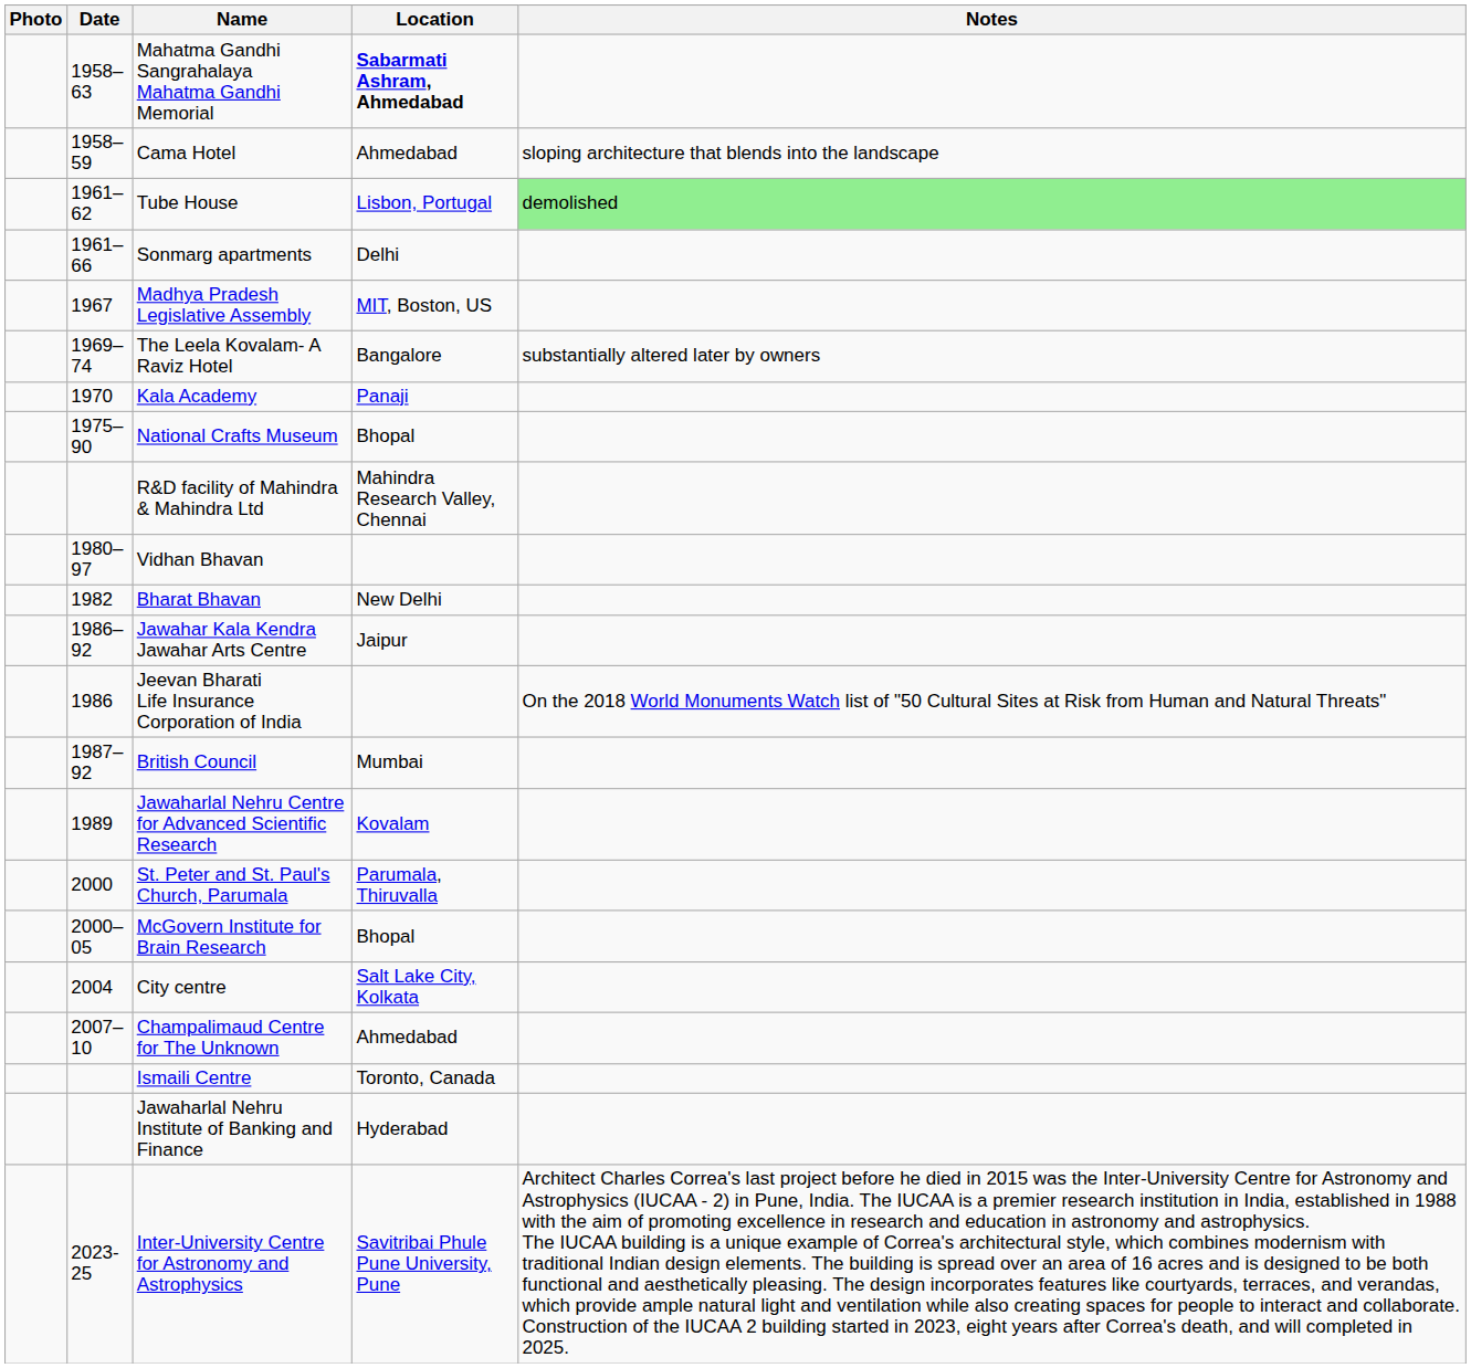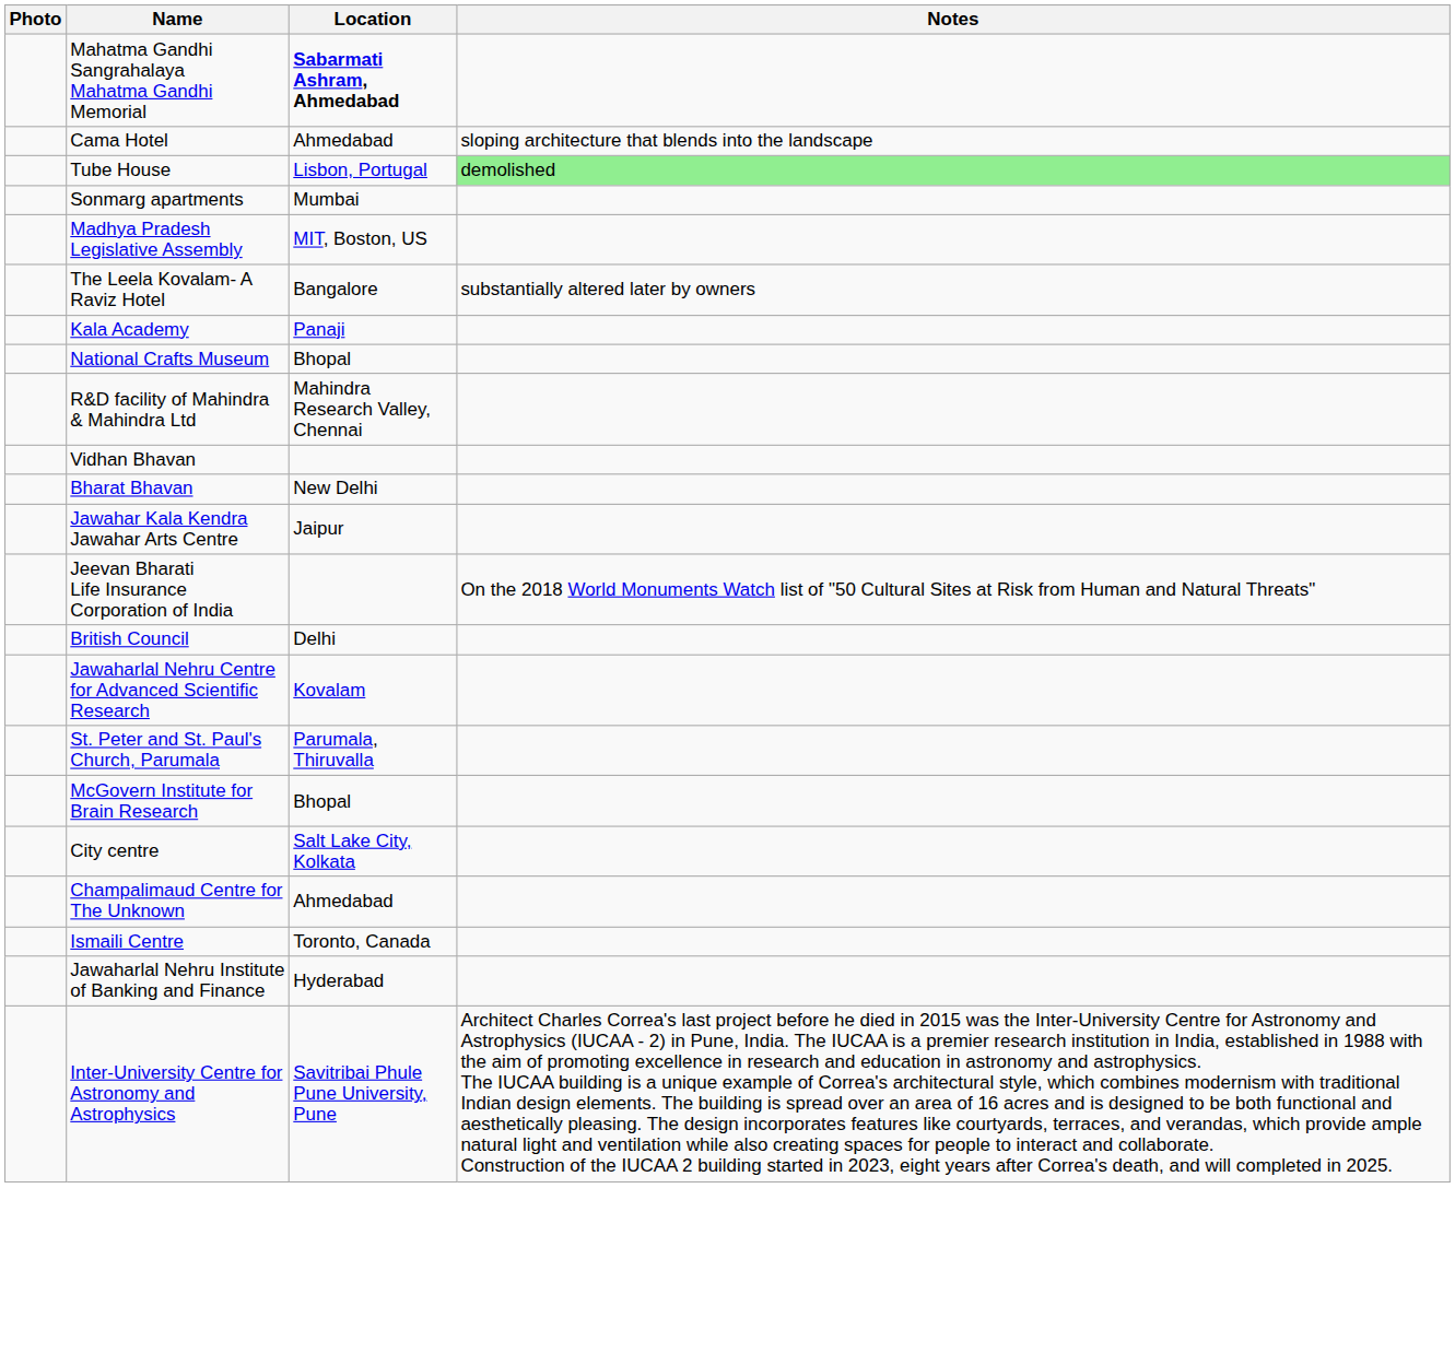- column: Date | 1958–63 | 1958–59 | 1961–62 | 1961–66 | 1967 | 1969–74 | 1970 | 1975–90 | 1980–97 | 1982 | 1986–92 | 1986 | 1987–92 | 1989 | 2000 | 2000–05 | 2004 | 2007–10 | 2023-25
Sonmarg apartments | Location: Delhi -> Mumbai
British Council | Location: Mumbai -> Delhi
